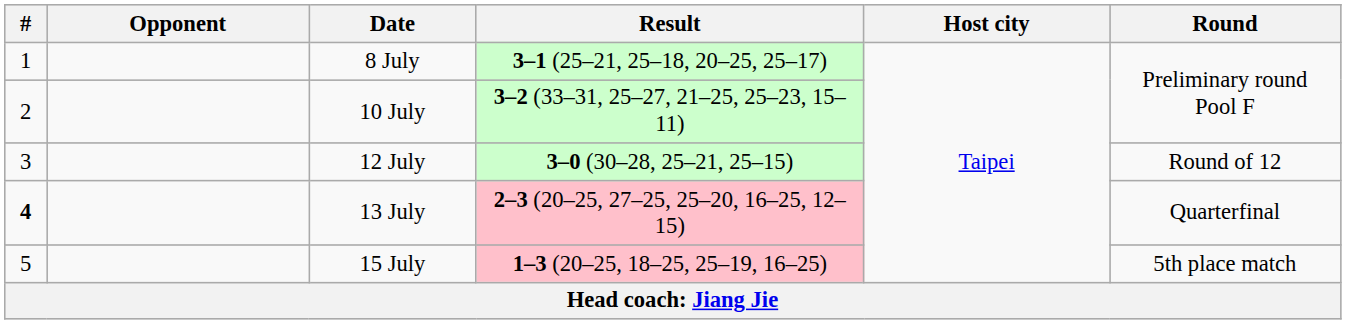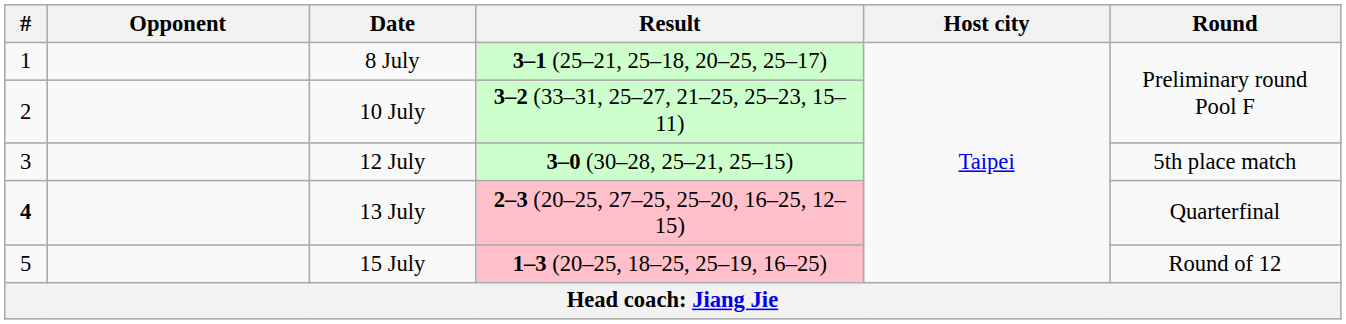12 July | Round: Round of 12 -> 5th place match
15 July | Round: 5th place match -> Round of 12
